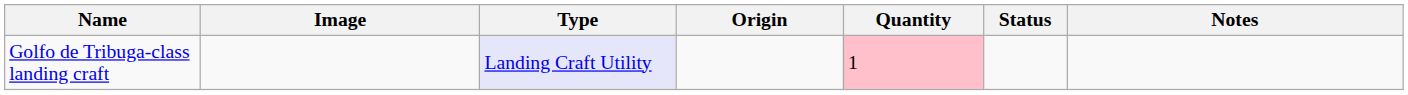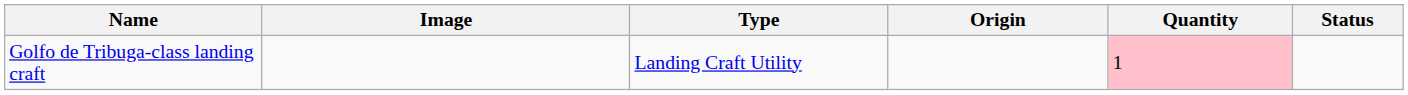- column: Notes
Golfo de Tribuga-class landing craft | Type: lavender background -> no background
